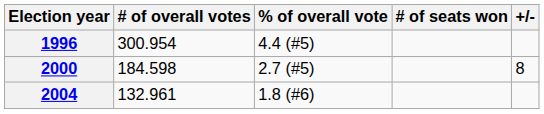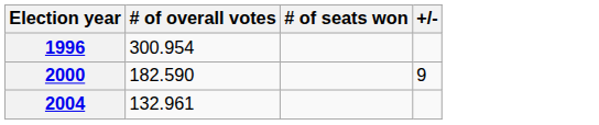- column: % of overall vote | 4.4 (#5) | 2.7 (#5) | 1.8 (#6)
2000 | # of overall votes: 184.598 -> 182.590
2000 | +/-: 8 -> 9
